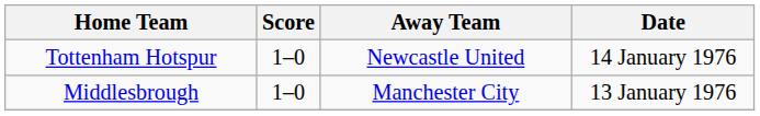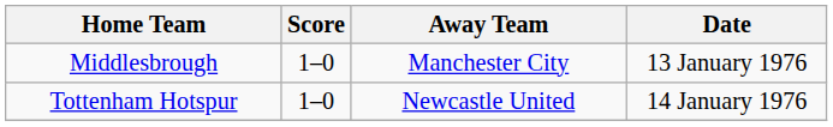rows swapped: Middlesbrough <-> Tottenham Hotspur
